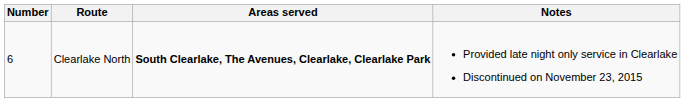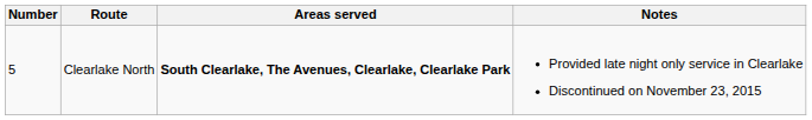Clearlake North | Number: 6 -> 5
